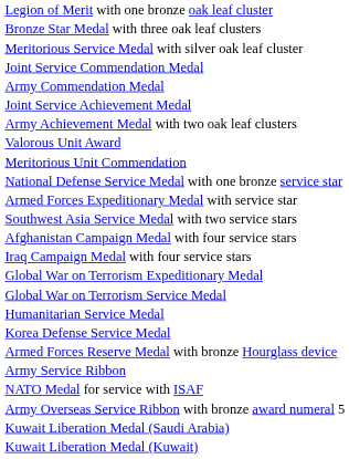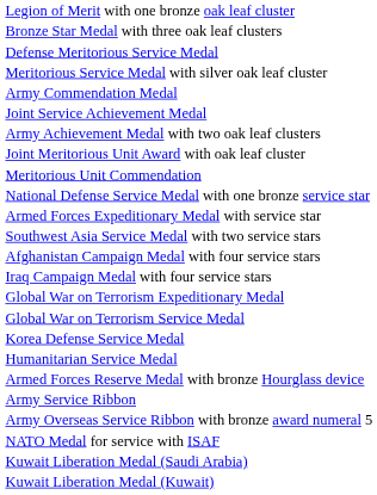+ row: Defense Meritorious Service Medal
- row: Joint Service Commendation Medal
+ row: Joint Meritorious Unit Award with oak leaf cluster
- row: Valorous Unit Award
rows swapped: Korea Defense Service Medal <-> Humanitarian Service Medal
rows swapped: Army Overseas Service Ribbon with bronze award numeral 5 <-> NATO Medal for service with ISAF
